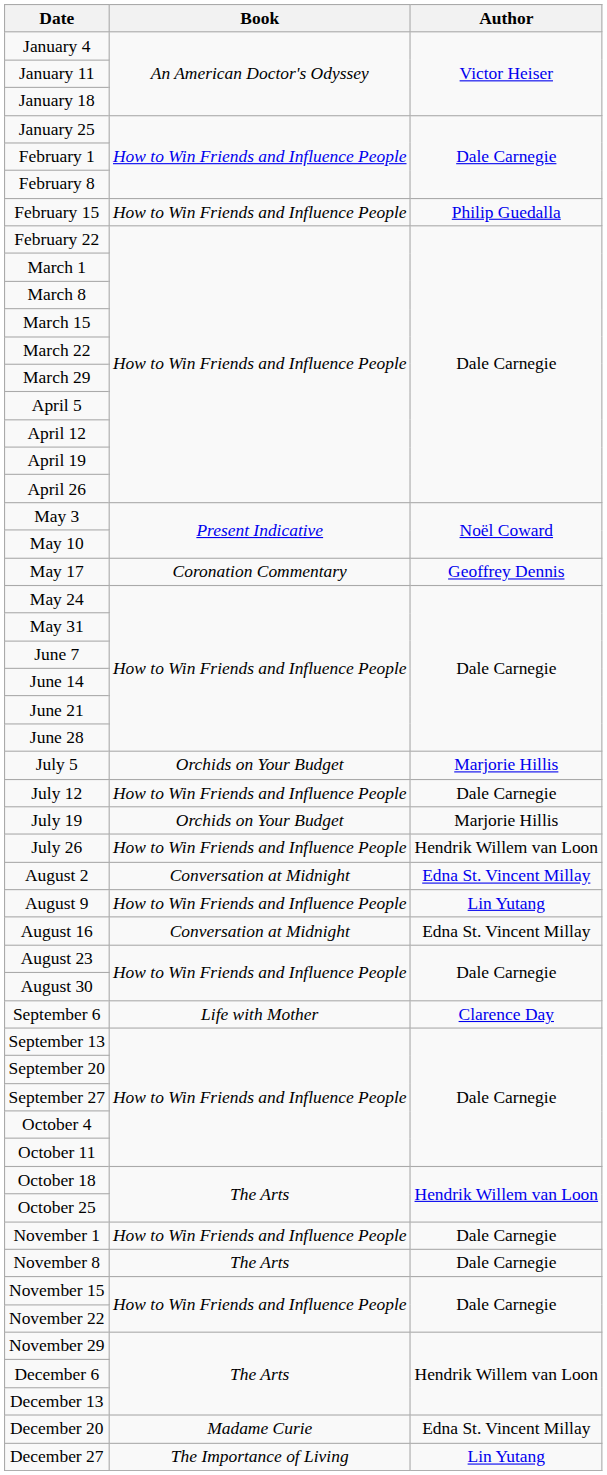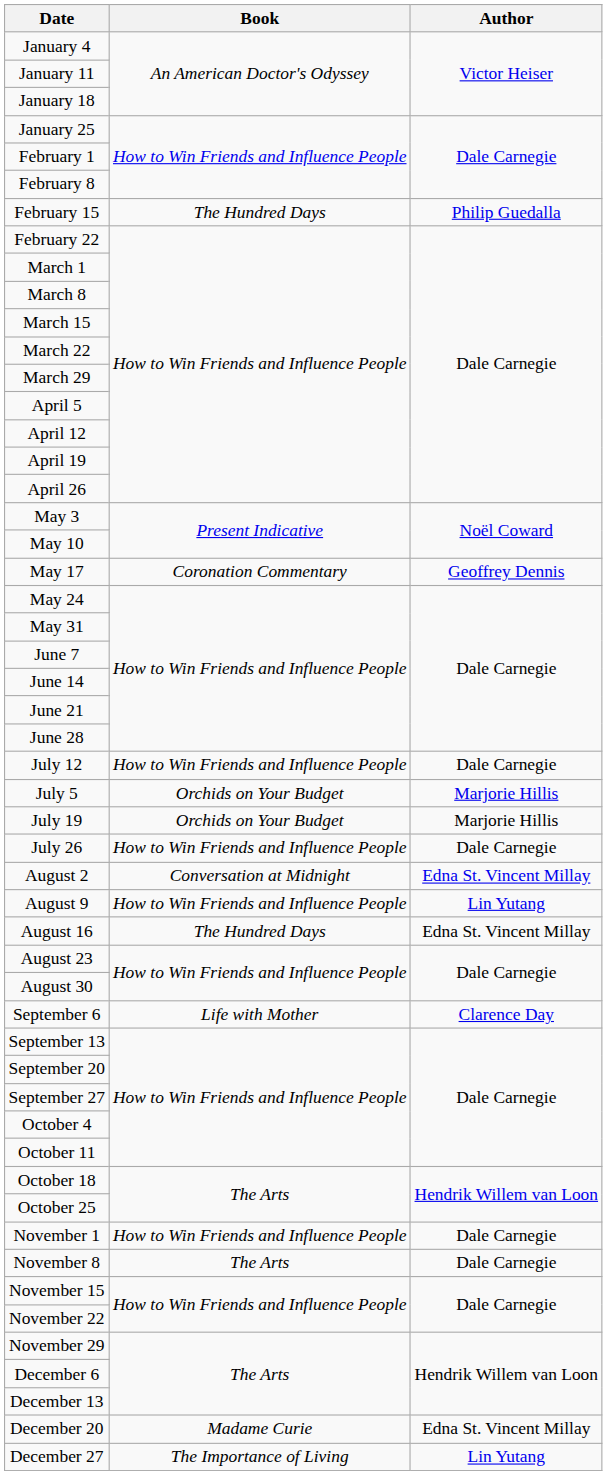February 15 | Book: How to Win Friends and Influence People -> The Hundred Days
rows swapped: July 5 <-> July 12
July 26 | Author: Hendrik Willem van Loon -> Dale Carnegie
August 16 | Book: Conversation at Midnight -> The Hundred Days
